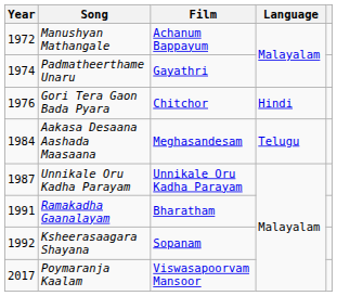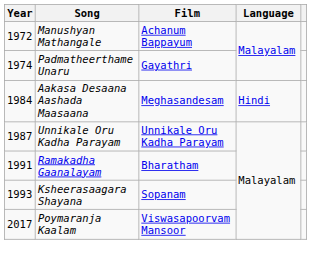- row: 1976 | Gori Tera Gaon Bada Pyara | Chitchor | Hindi
Aakasa Desaana Aashada Maasaana | Language: Telugu -> Hindi
Ksheerasaagara Shayana | Year: 1992 -> 1993
